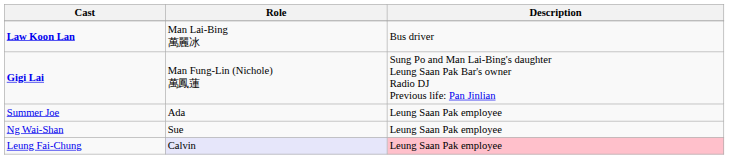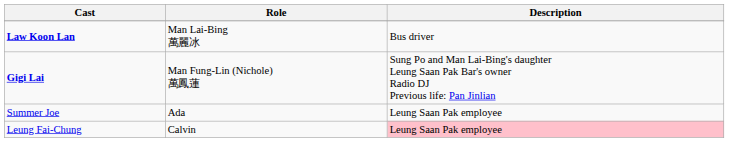- row: Ng Wai-Shan | Sue | Leung Saan Pak employee
Leung Fai-Chung | Role: lavender background -> no background
